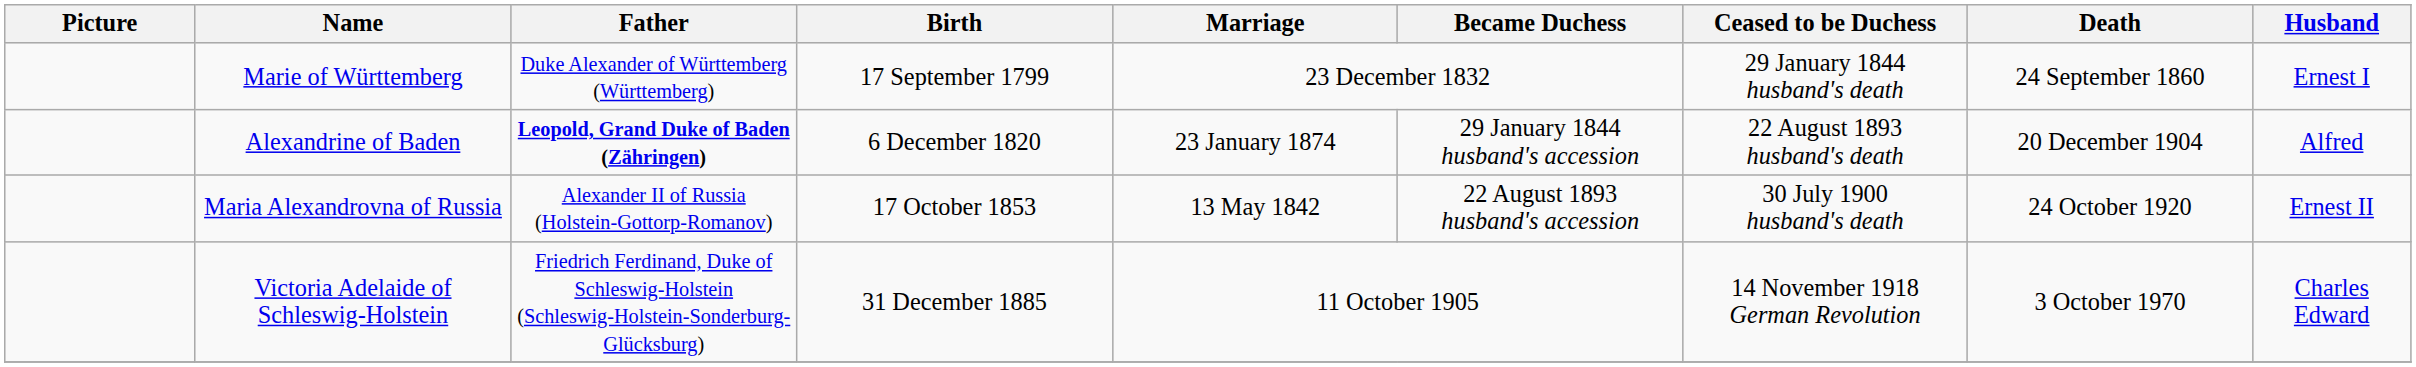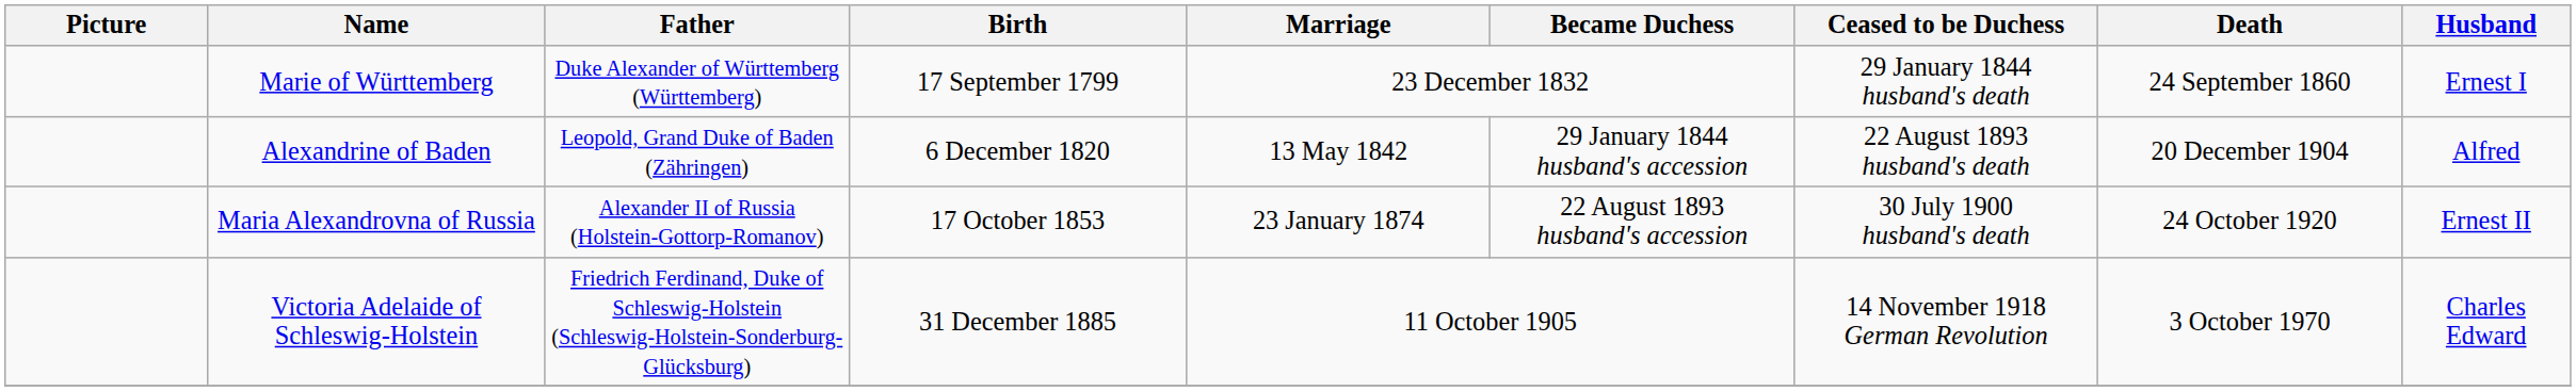Alexandrine of Baden | Father: bold -> normal
Alexandrine of Baden | Marriage: 23 January 1874 -> 13 May 1842
Maria Alexandrovna of Russia | Marriage: 13 May 1842 -> 23 January 1874
